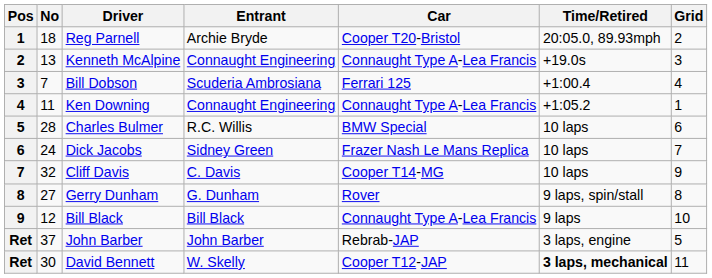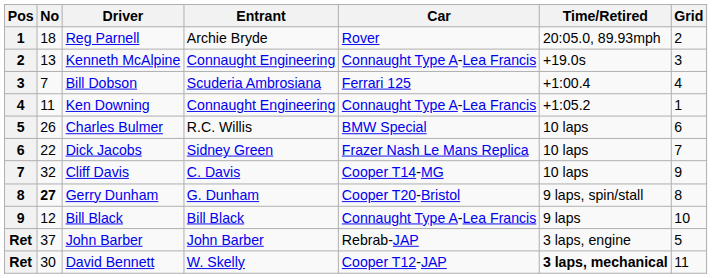Reg Parnell | Car: Cooper T20-Bristol -> Rover
Charles Bulmer | No: 28 -> 26
Dick Jacobs | No: 24 -> 22
Gerry Dunham | No: normal -> bold
Gerry Dunham | Car: Rover -> Cooper T20-Bristol
